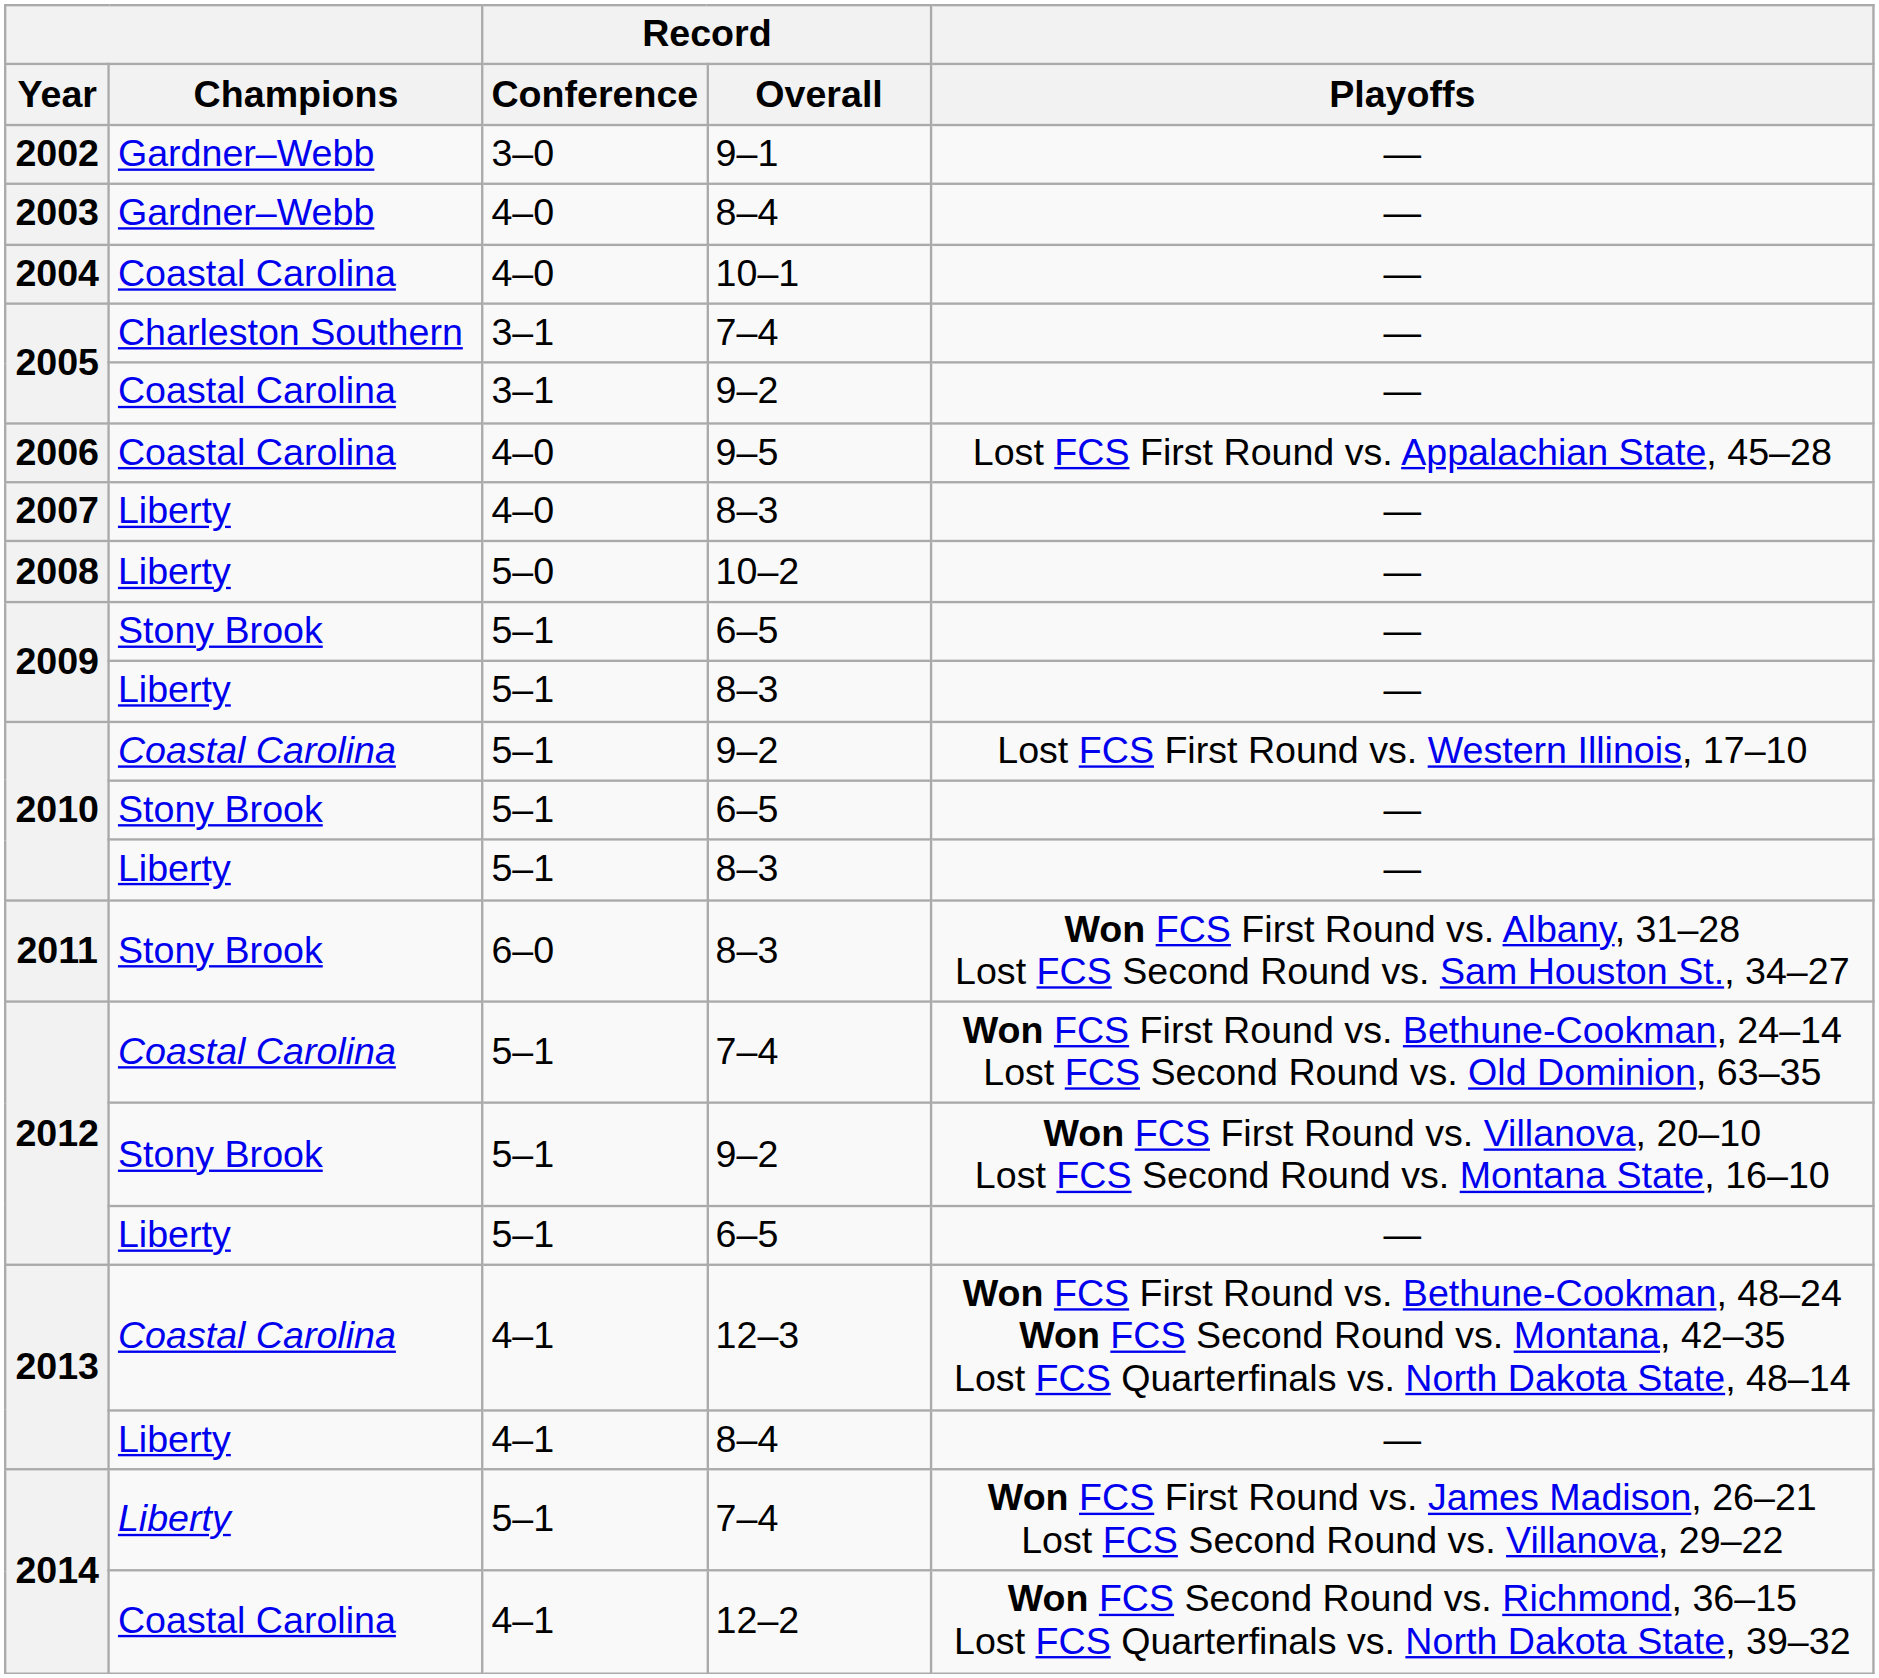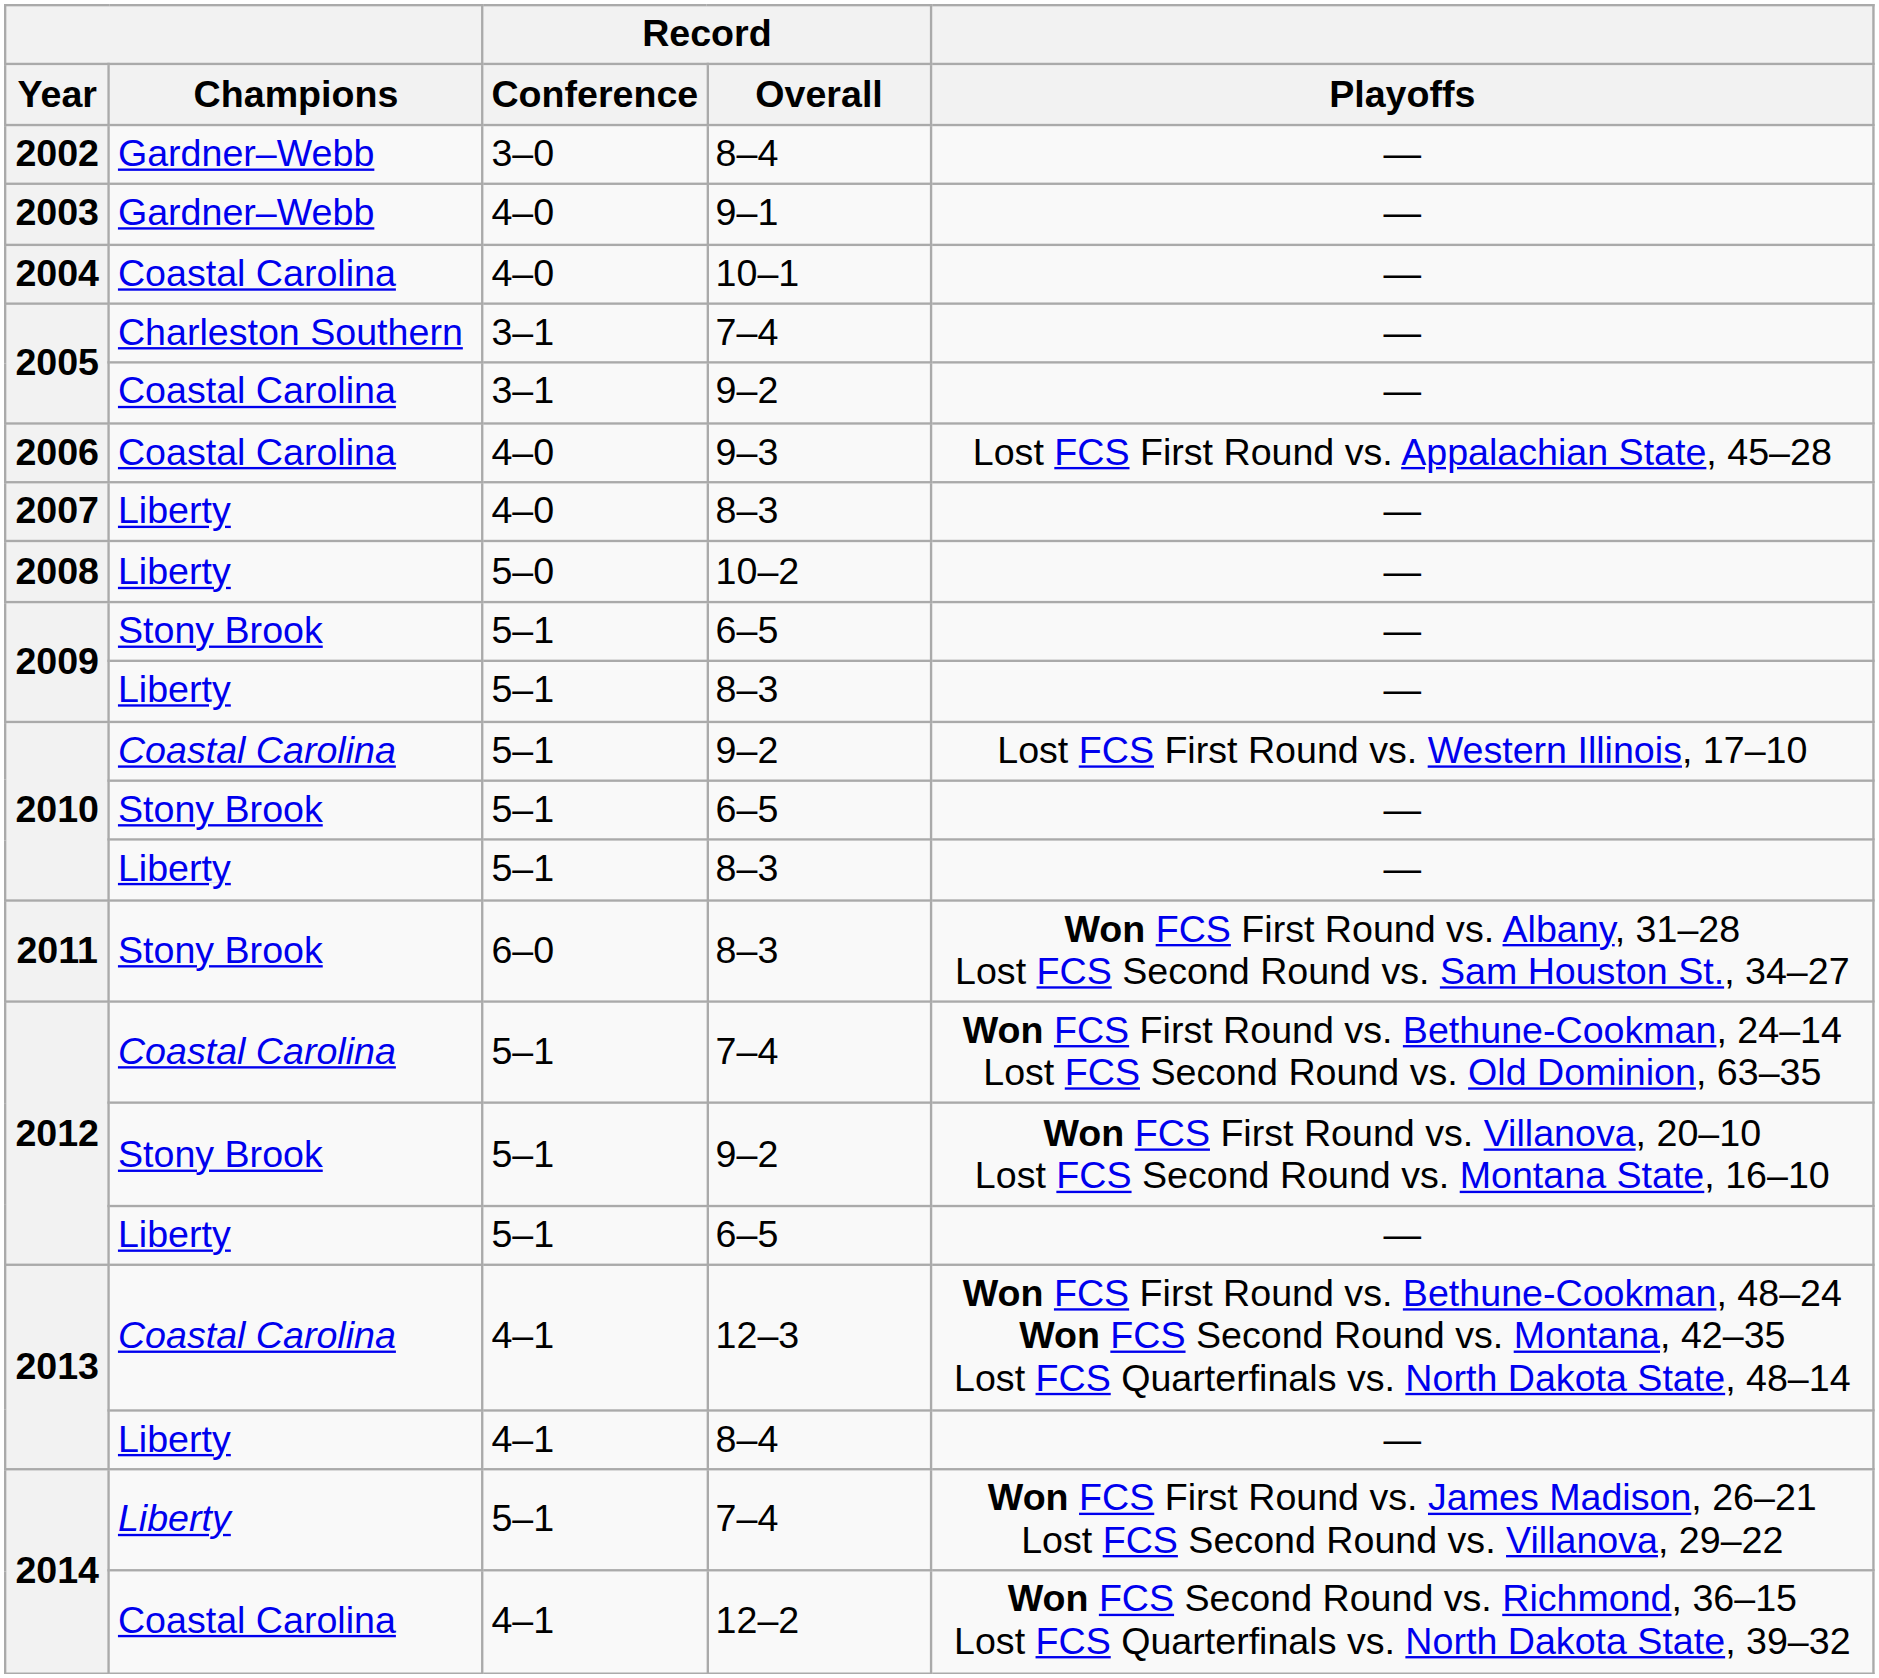2002 | Record / Overall: 9–1 -> 8–4
2003 | Record / Overall: 8–4 -> 9–1
2006 | Record / Overall: 9–5 -> 9–3
